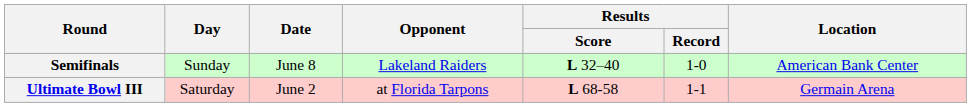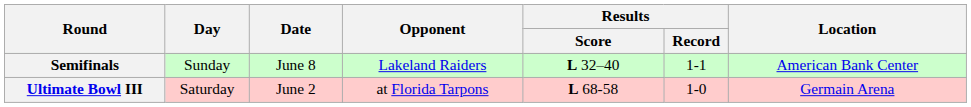Semifinals | Results / Record: 1-0 -> 1-1
Ultimate Bowl III | Results / Record: 1-1 -> 1-0
